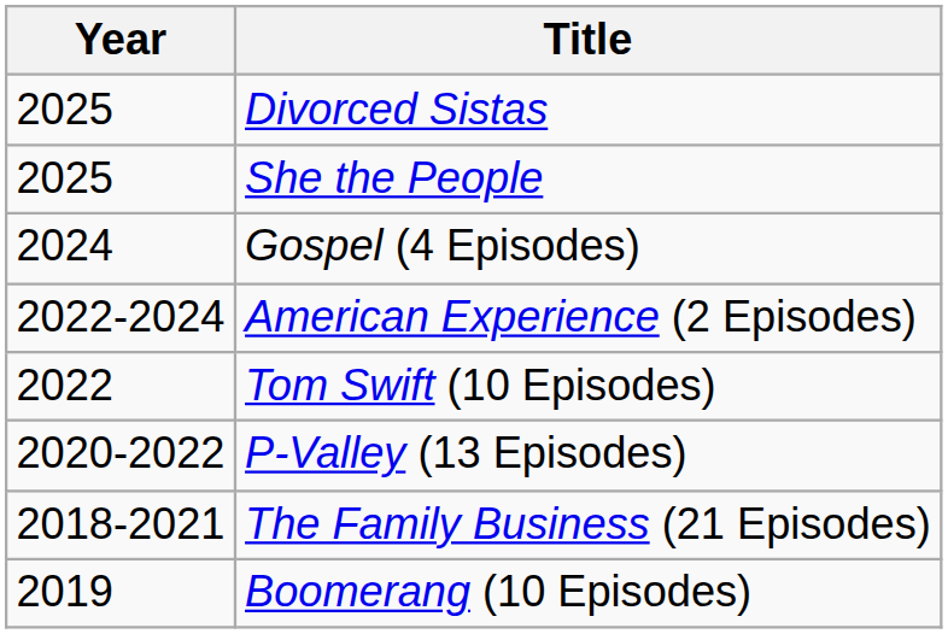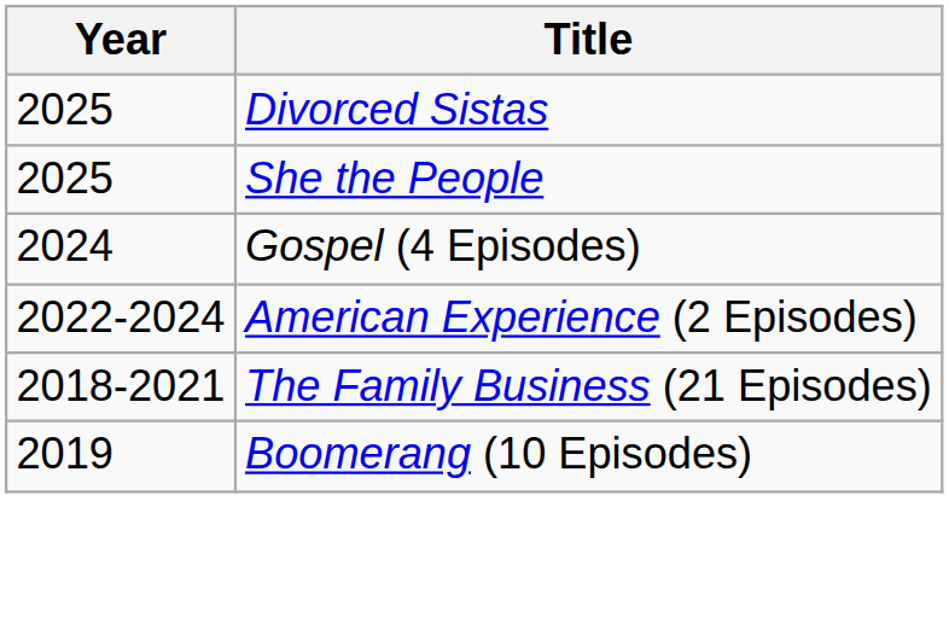- row: 2022 | Tom Swift (10 Episodes)
- row: 2020-2022 | P-Valley (13 Episodes)
